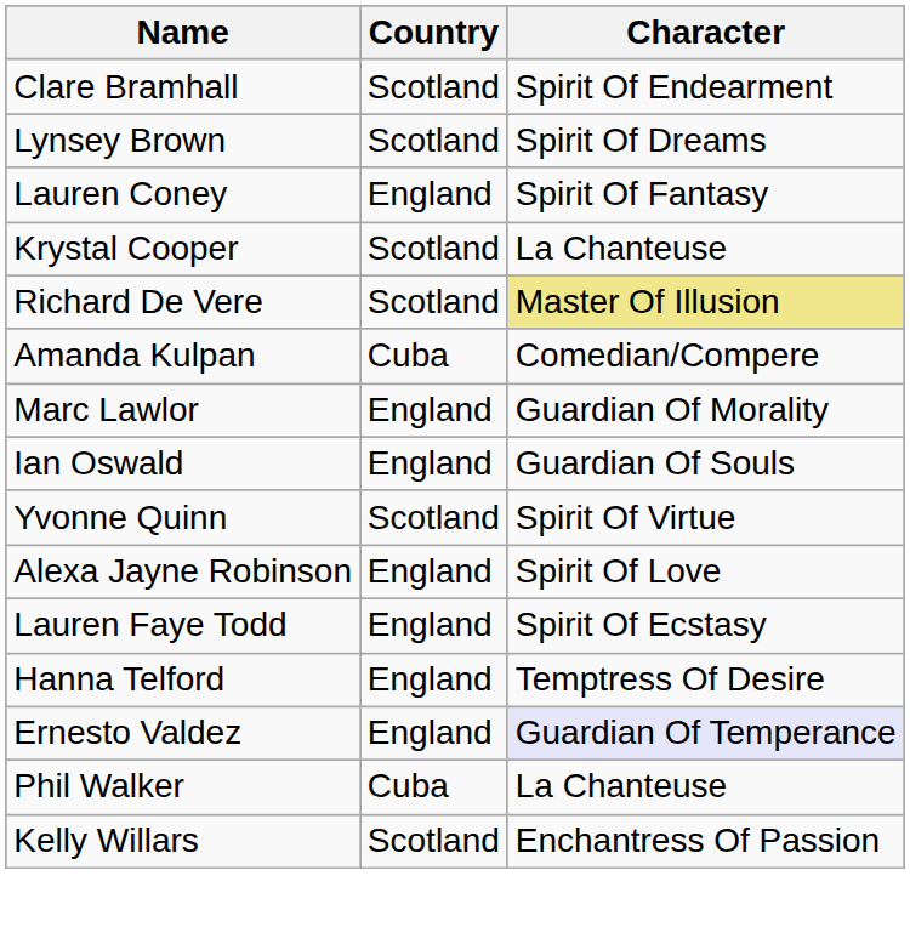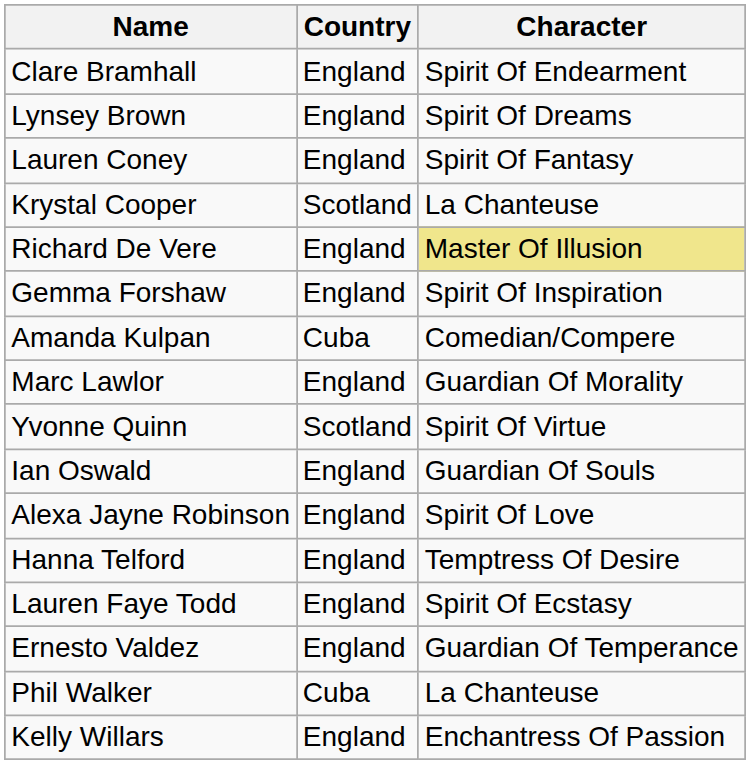Clare Bramhall | Country: Scotland -> England
Lynsey Brown | Country: Scotland -> England
Richard De Vere | Country: Scotland -> England
+ row: Gemma Forshaw | England | Spirit Of Inspiration
rows swapped: Ian Oswald <-> Yvonne Quinn
rows swapped: Hanna Telford <-> Lauren Faye Todd
Ernesto Valdez | Character: lavender background -> no background
Kelly Willars | Country: Scotland -> England
